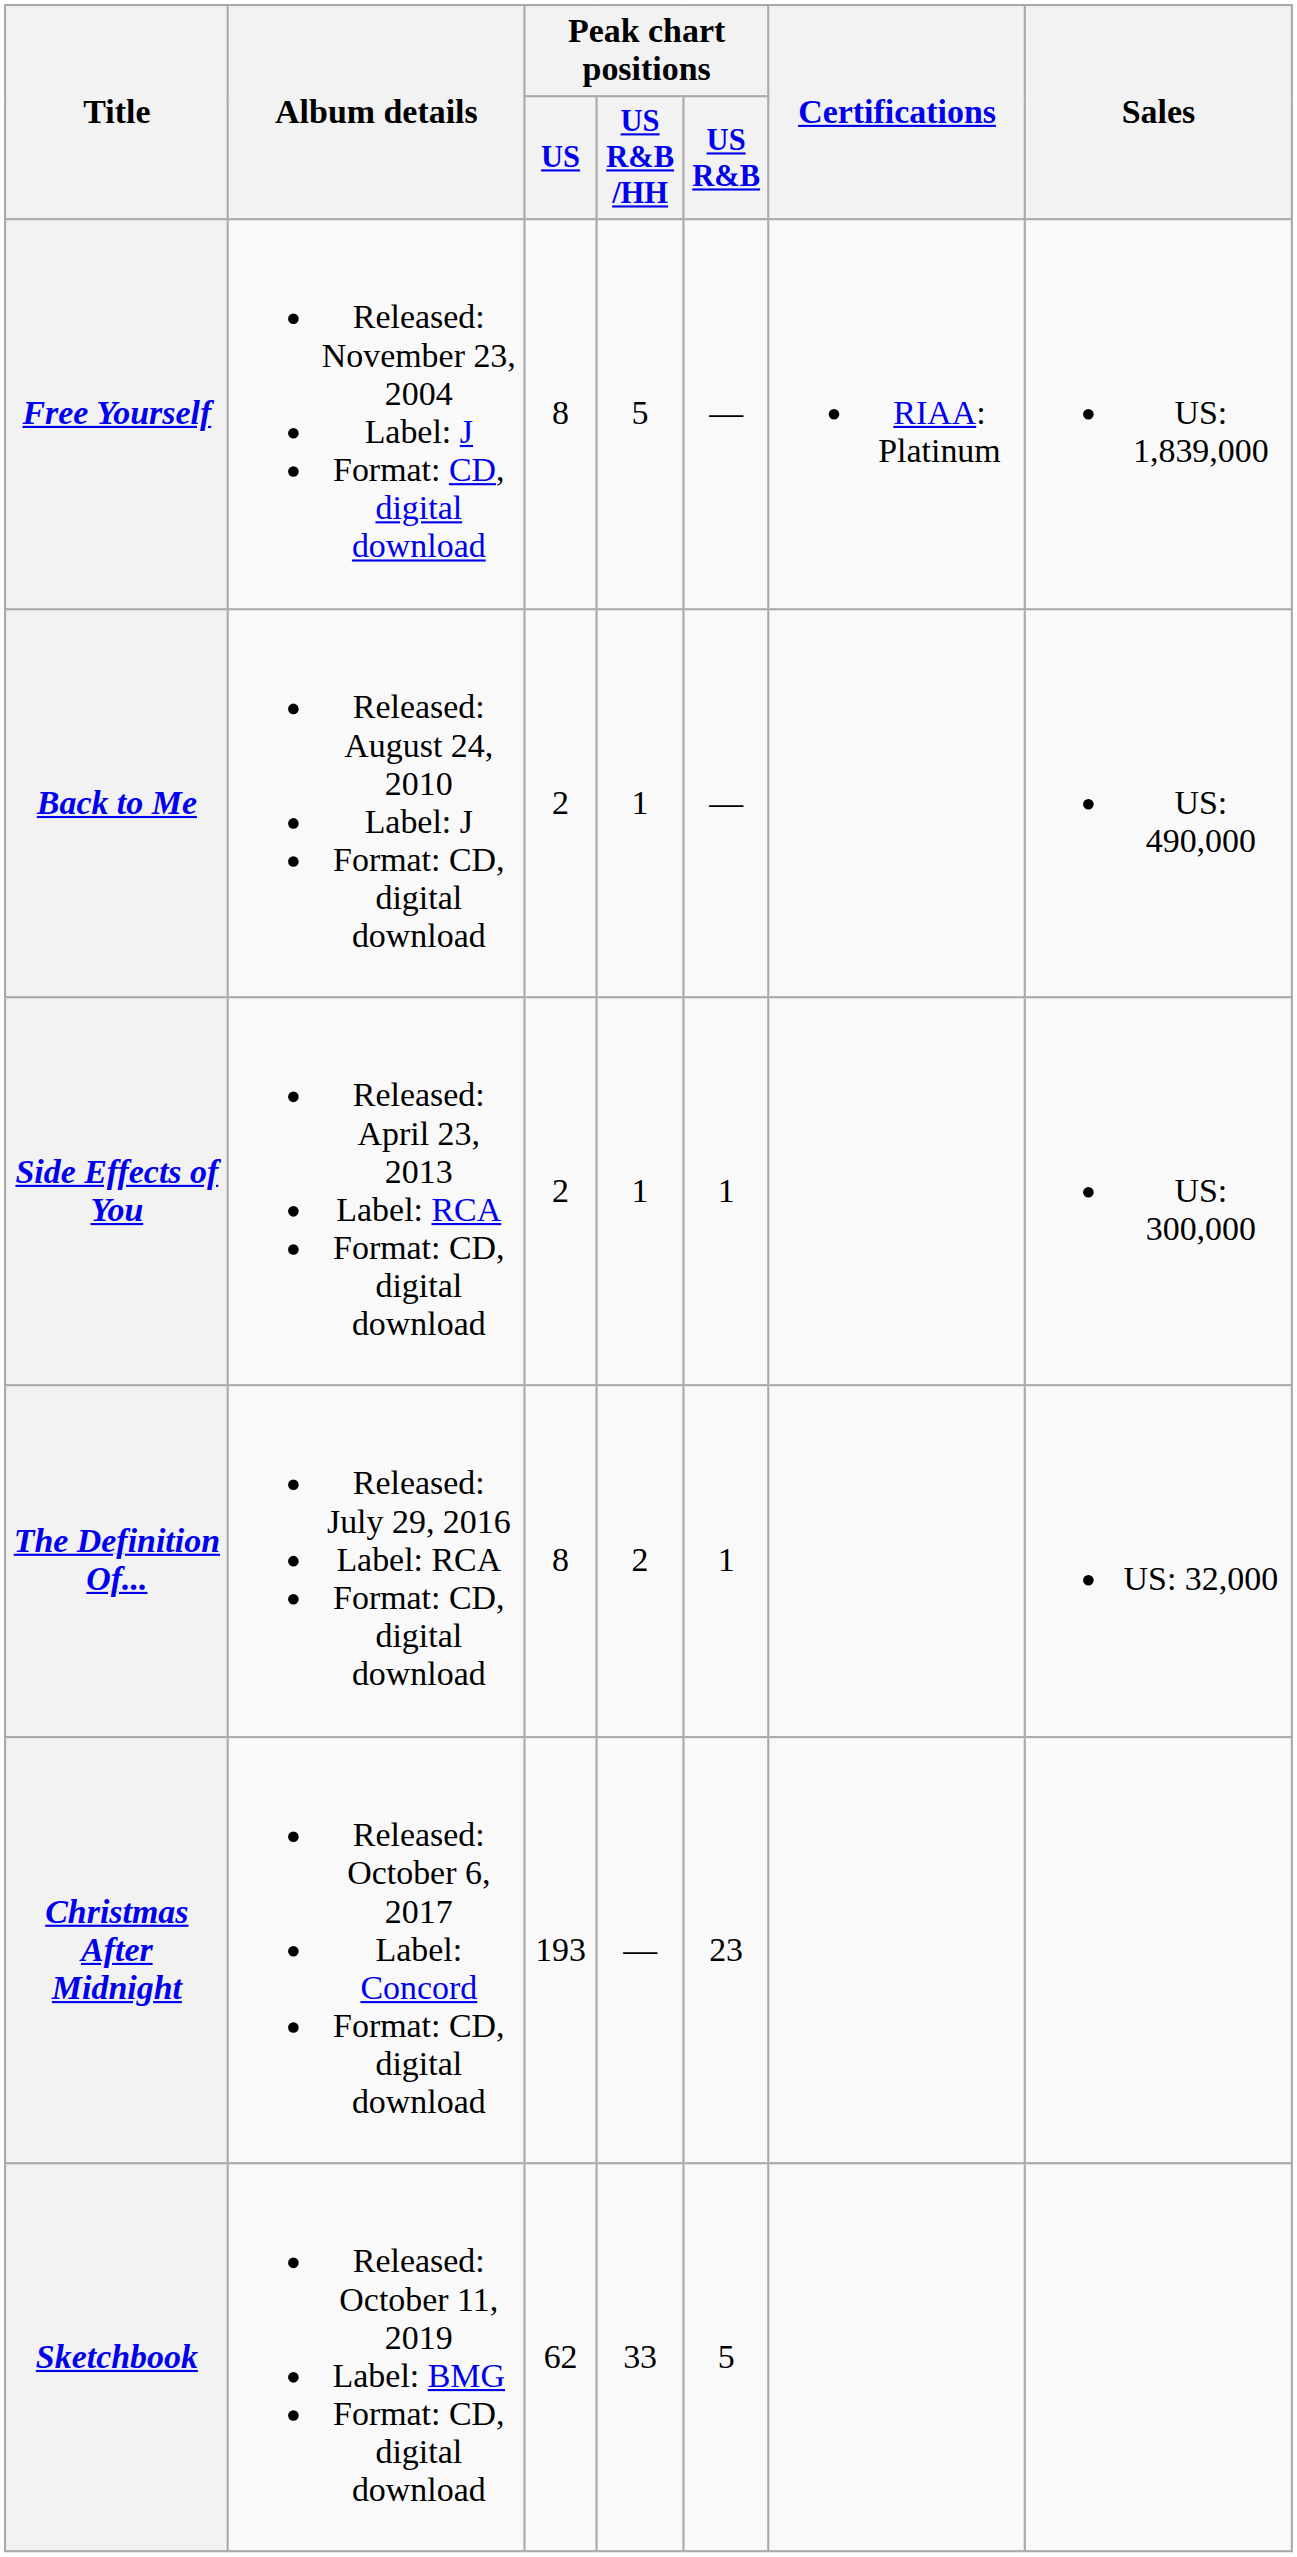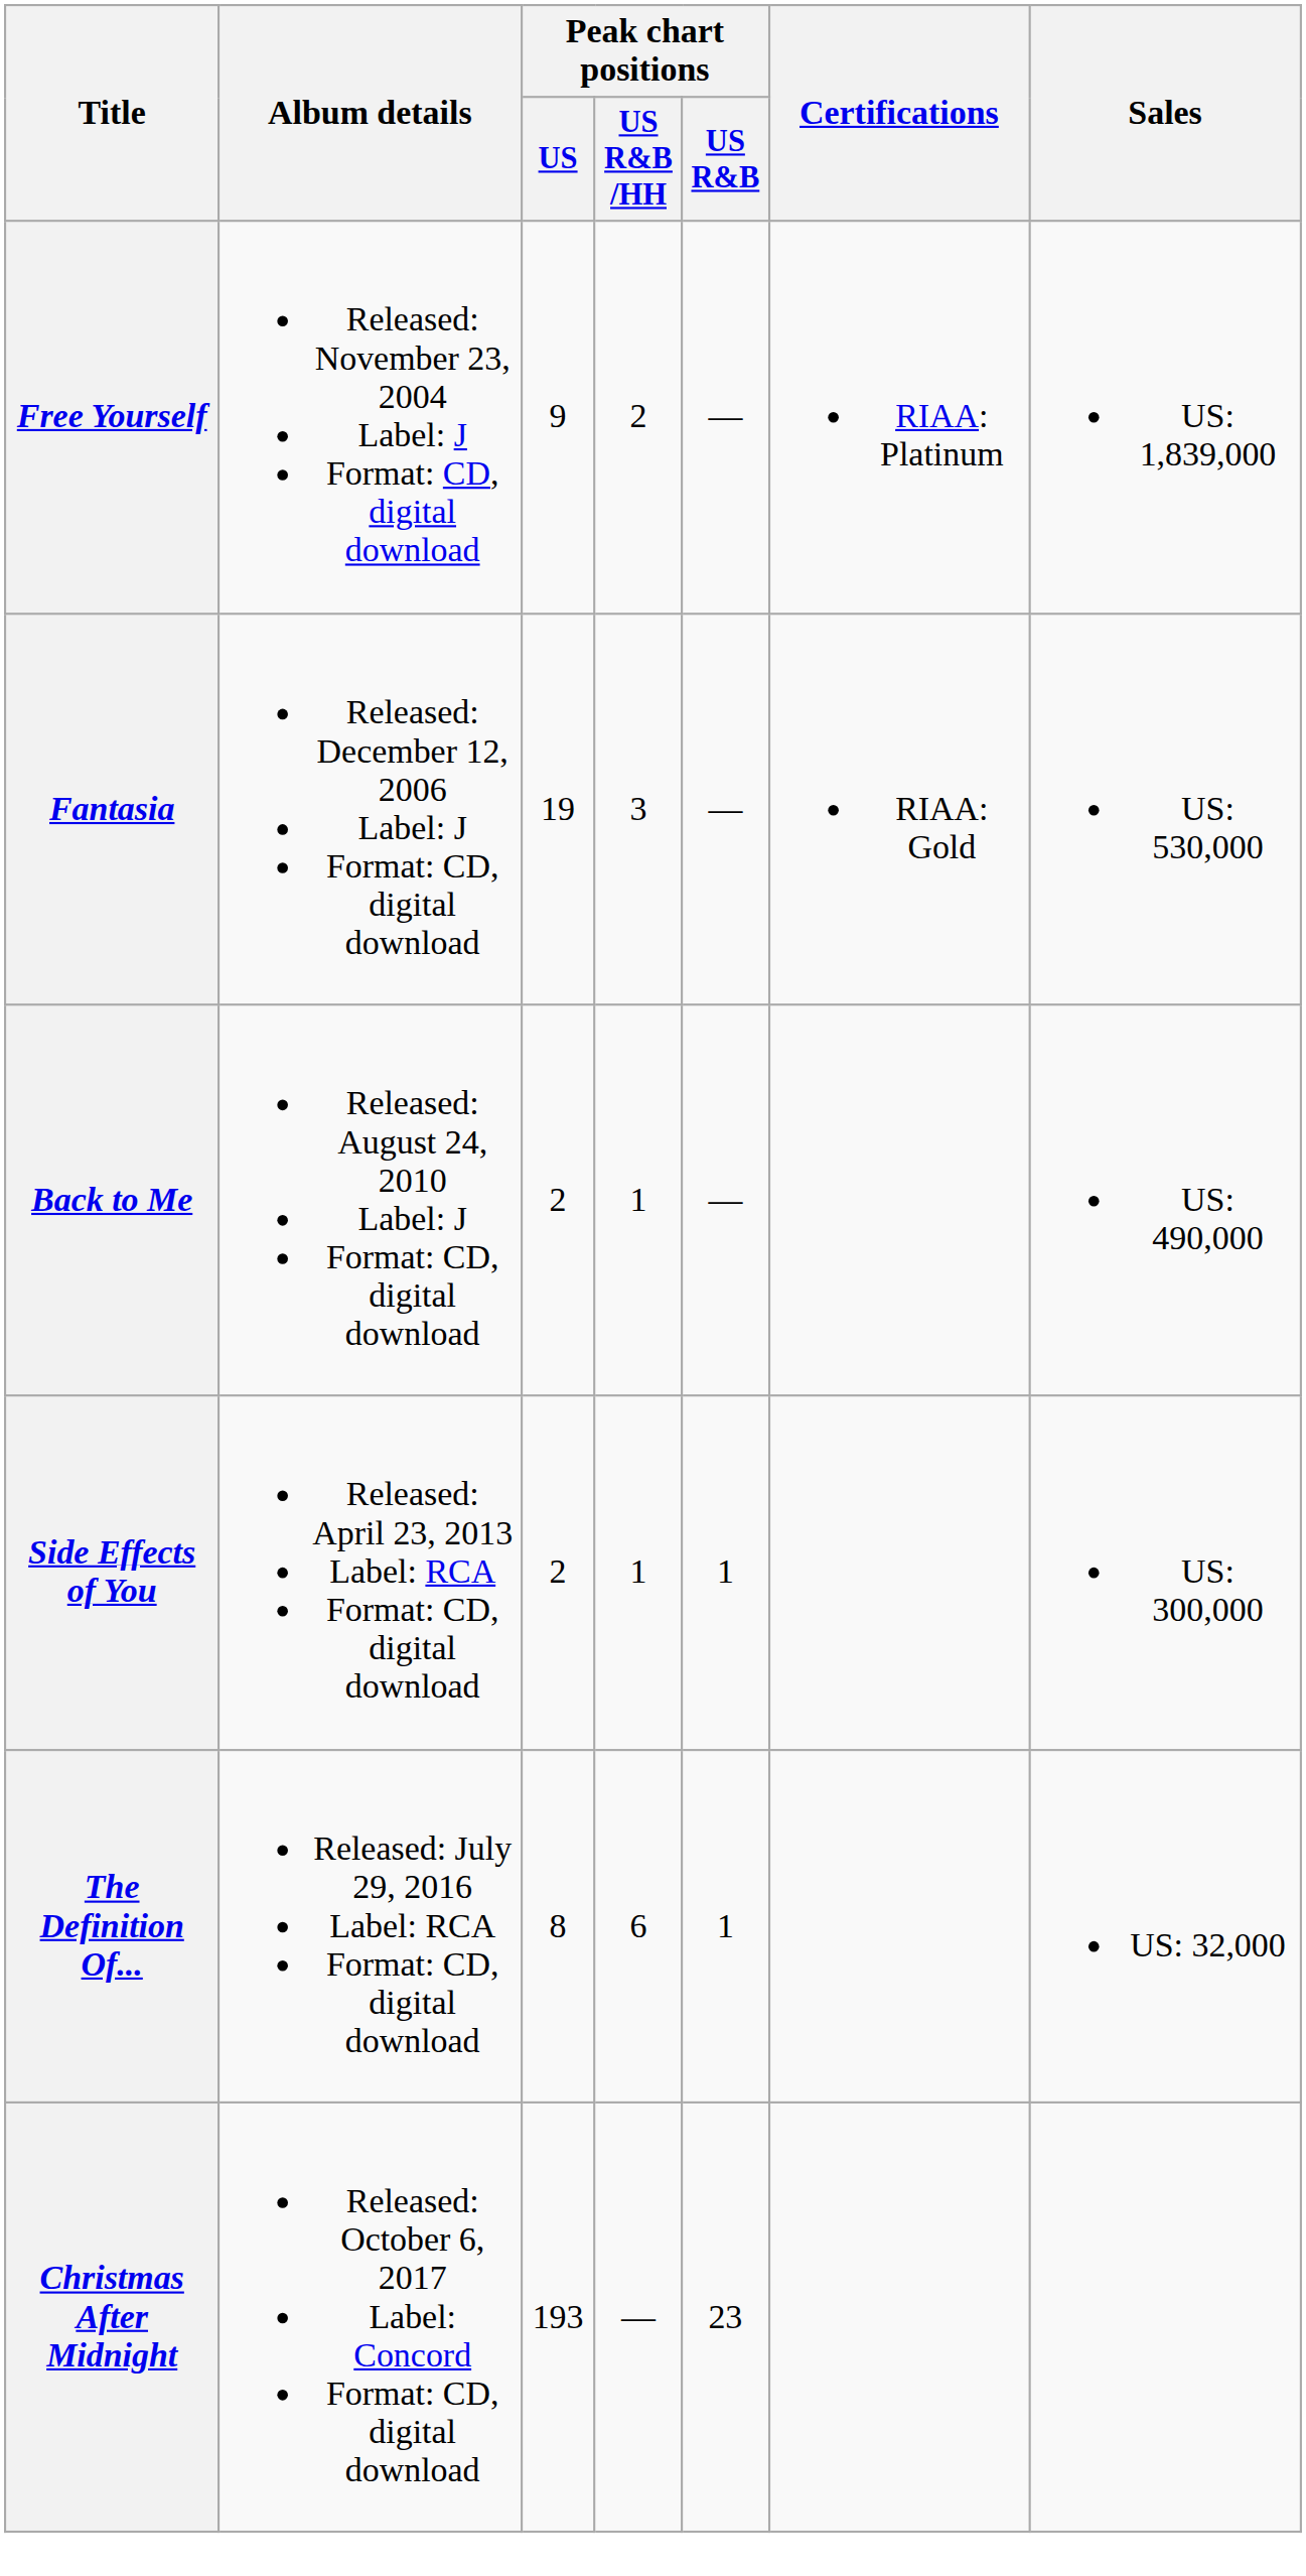Free Yourself | Peak chart positions / US: 8 -> 9
Free Yourself | Peak chart positions / US R&B /HH: 5 -> 2
+ row: Fantasia | Released: December 12, 2006 Label: J Format: CD, digital download | 19 | 3 | — | RIAA: Gold | US: 530,000
The Definition Of... | Peak chart positions / US R&B /HH: 2 -> 6
- row: Sketchbook | Released: October 11, 2019 Label: BMG Format: CD, digital download | 62 | 33 | 5
